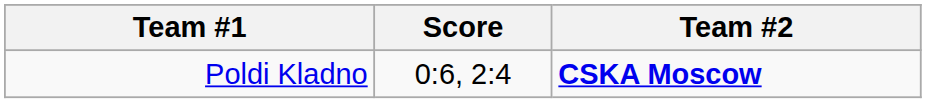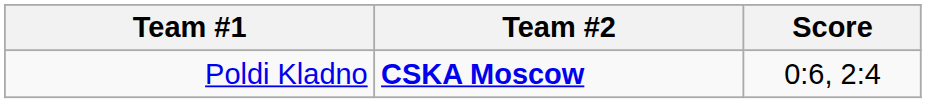columns swapped: Score <-> Team #2
